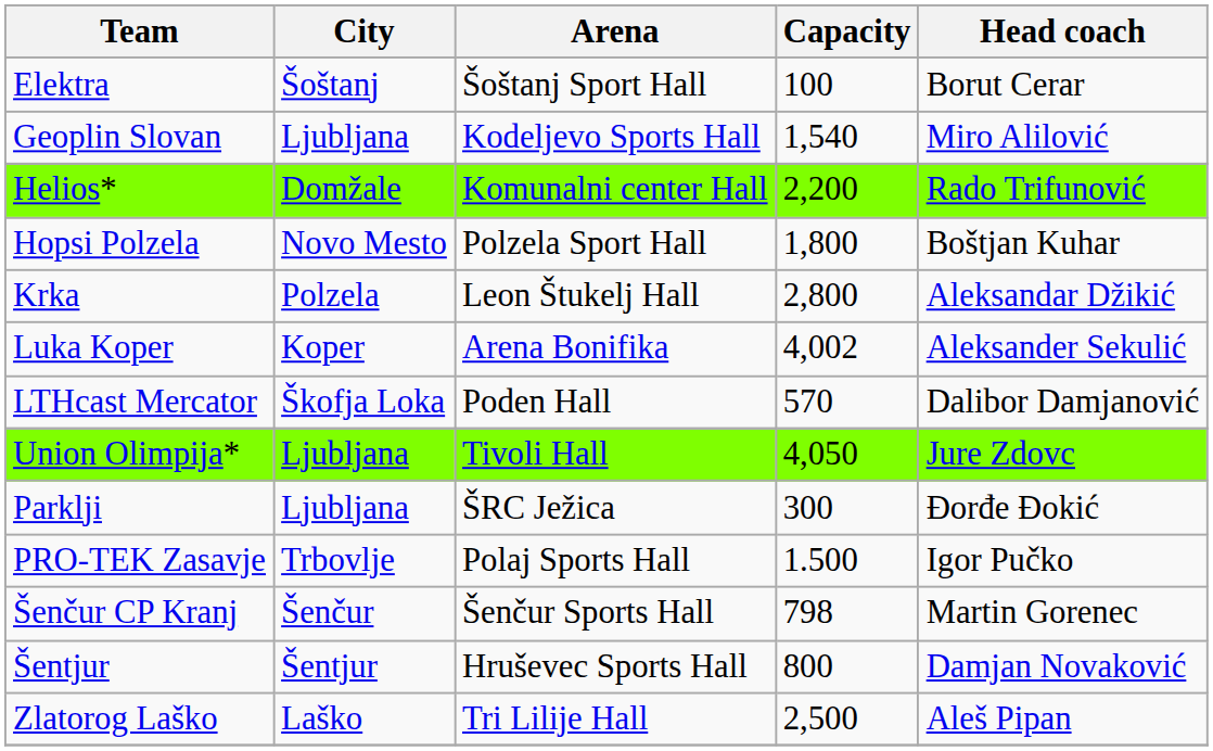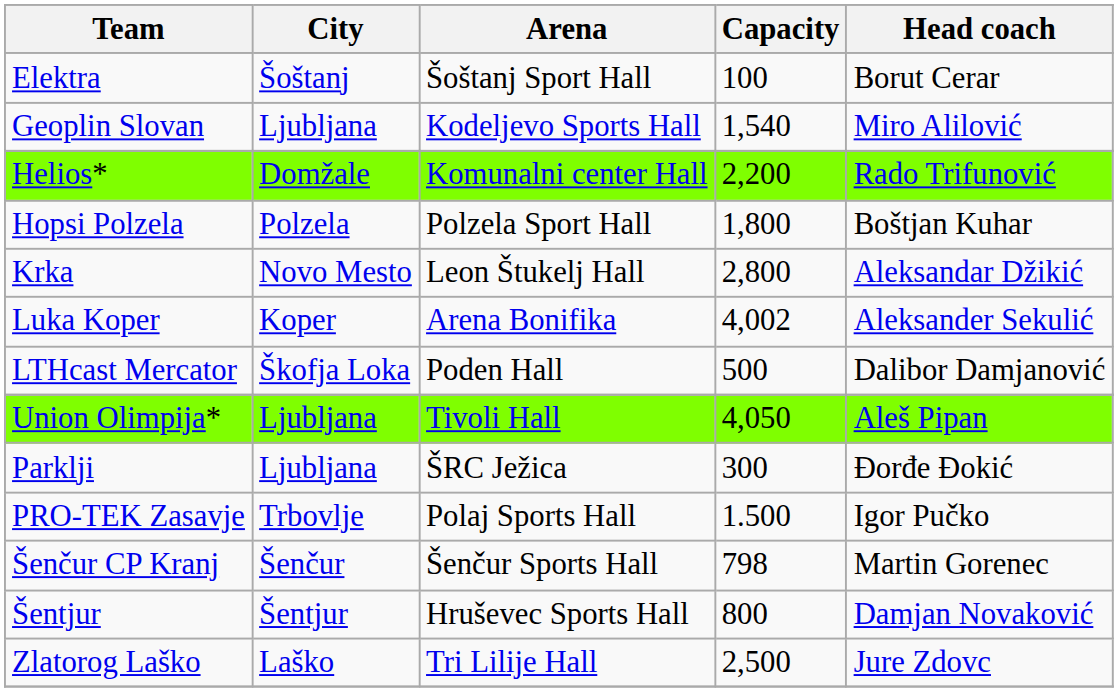Hopsi Polzela | City: Novo Mesto -> Polzela
Krka | City: Polzela -> Novo Mesto
LTHcast Mercator | Capacity: 570 -> 500
Union Olimpija* | Head coach: Jure Zdovc -> Aleš Pipan
Zlatorog Laško | Head coach: Aleš Pipan -> Jure Zdovc
